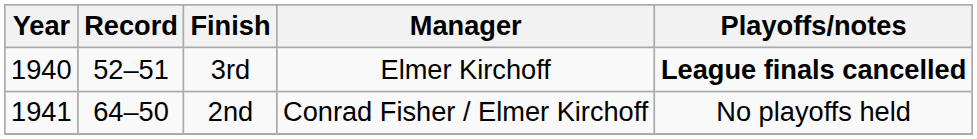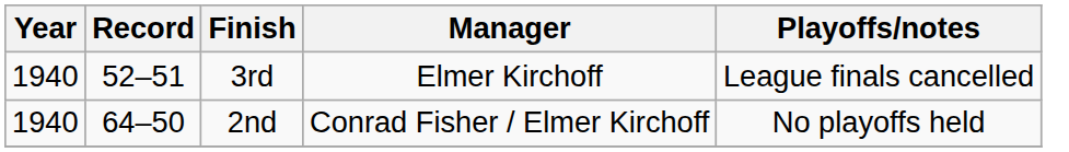3rd | Playoffs/notes: bold -> normal
2nd | Year: 1941 -> 1940
